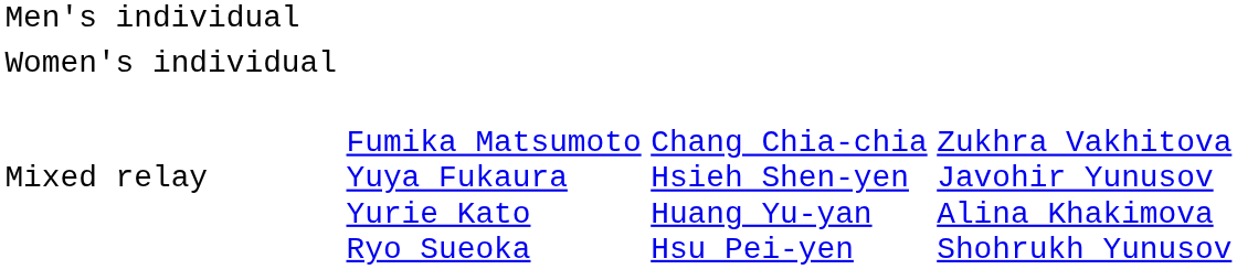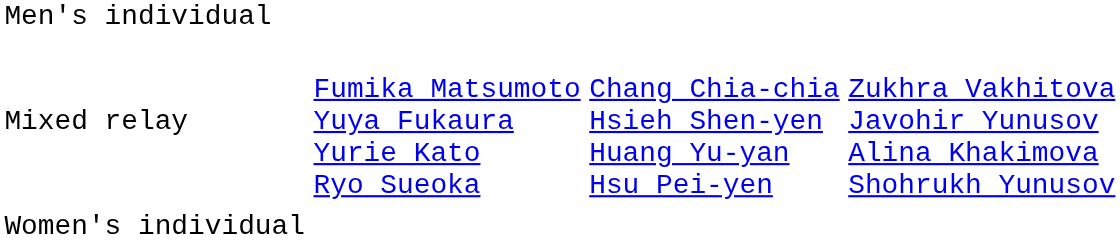rows swapped: Women's individual <-> Mixed relay
